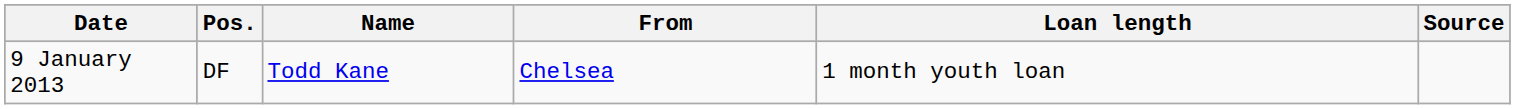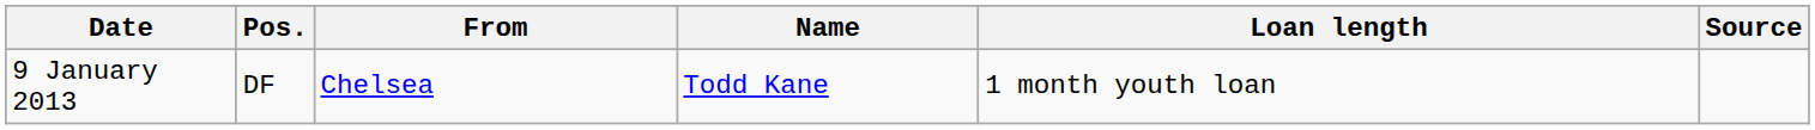columns swapped: Name <-> From
